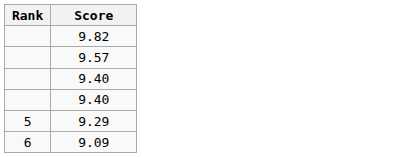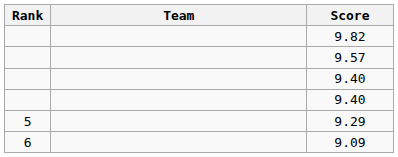+ column: Team
